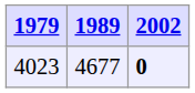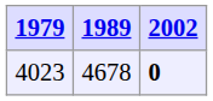4023 | 1989: 4677 -> 4678
